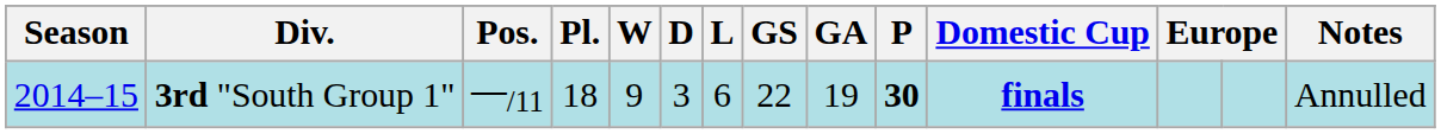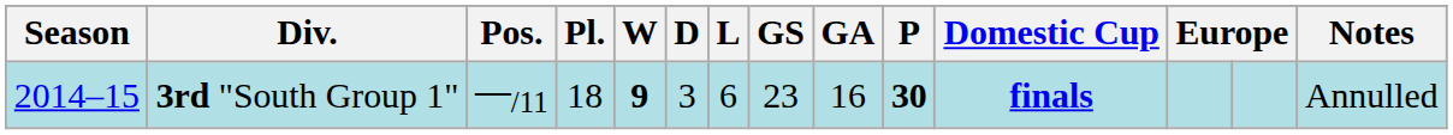3rd "South Group 1" | W: normal -> bold
3rd "South Group 1" | GS: 22 -> 23
3rd "South Group 1" | GA: 19 -> 16
